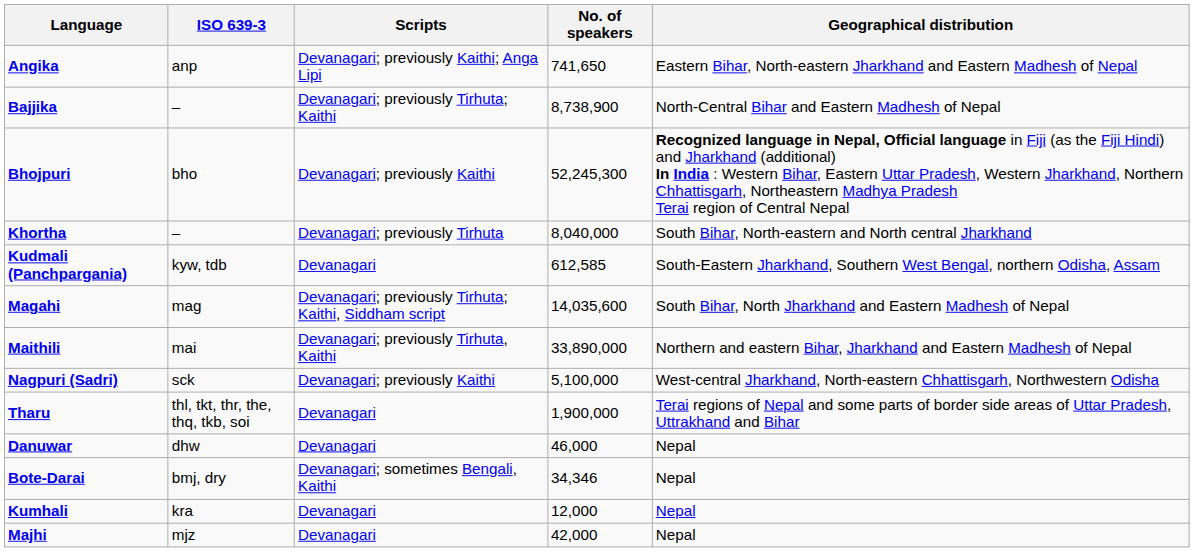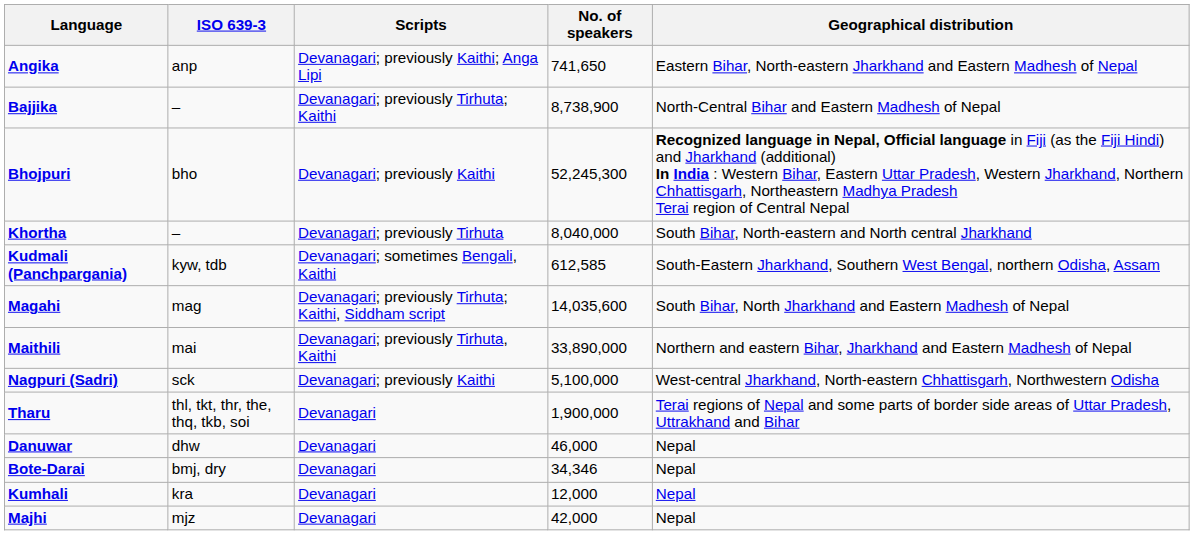Kudmali (Panchpargania) | Scripts: Devanagari -> Devanagari; sometimes Bengali, Kaithi
Bote-Darai | Scripts: Devanagari; sometimes Bengali, Kaithi -> Devanagari
